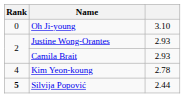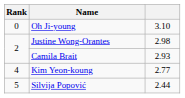Justine Wong-Orantes | column 3: 2.93 -> 2.98
Kim Yeon-koung | column 3: 2.78 -> 2.77
Silvija Popović | Rank: bold -> normal
